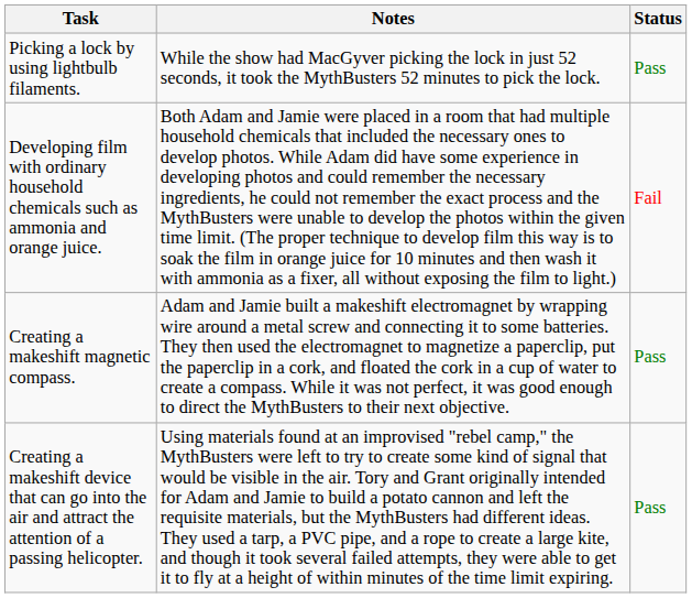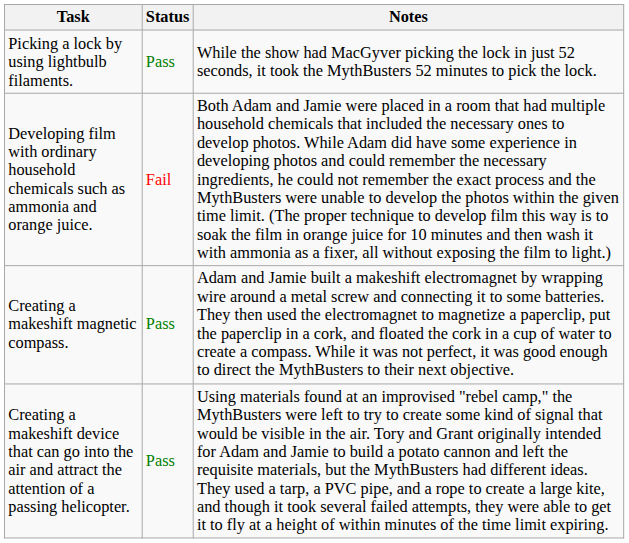columns swapped: Status <-> Notes
